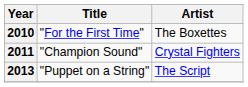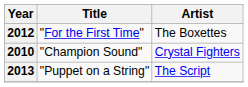"For the First Time" | Year: 2010 -> 2012
"Champion Sound" | Year: 2011 -> 2010
